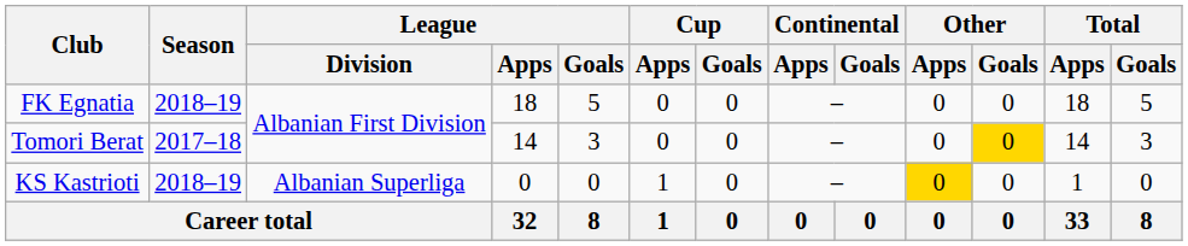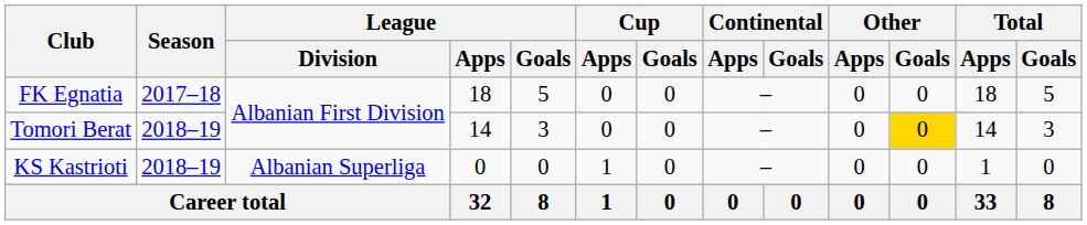FK Egnatia | Season: 2018–19 -> 2017–18
Tomori Berat | Season: 2017–18 -> 2018–19
KS Kastrioti | Other / Apps: gold background -> no background
